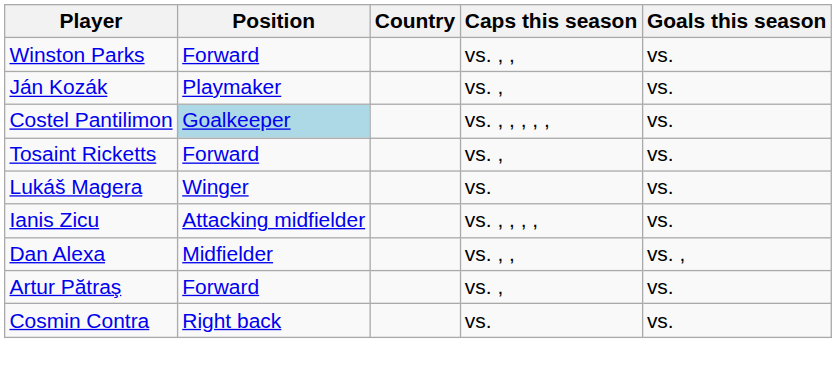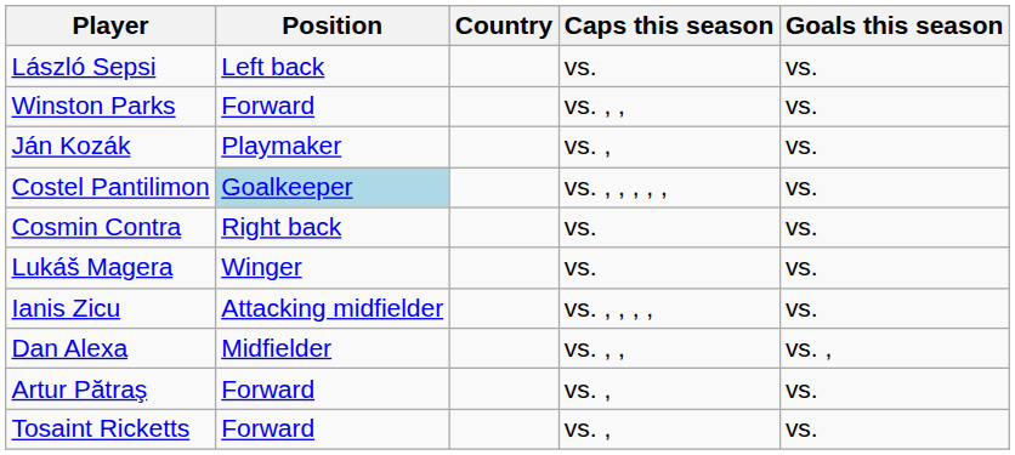+ row: László Sepsi | Left back | vs. | vs.
rows swapped: Cosmin Contra <-> Tosaint Ricketts
